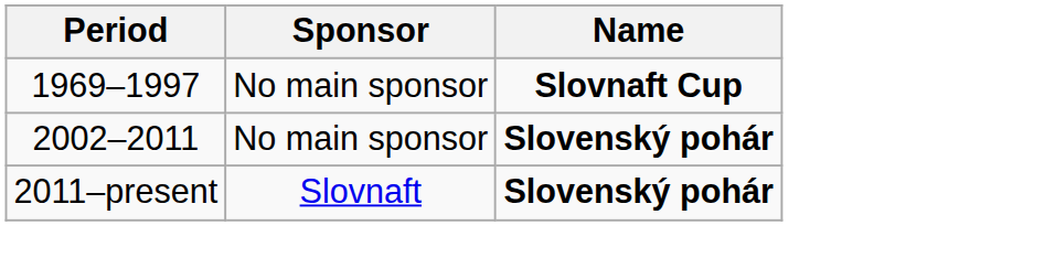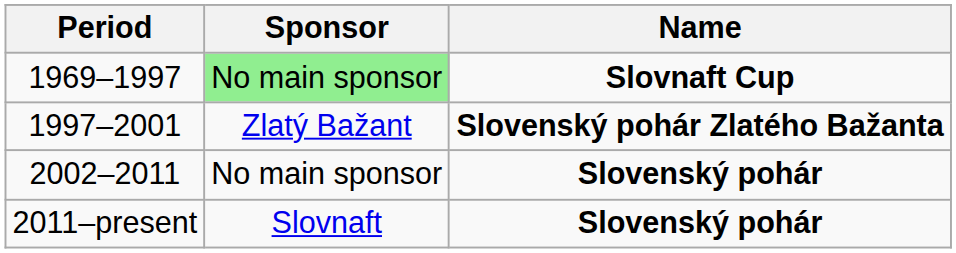1969–1997 | Sponsor: no background -> lightgreen background
+ row: 1997–2001 | Zlatý Bažant | Slovenský pohár Zlatého Bažanta
